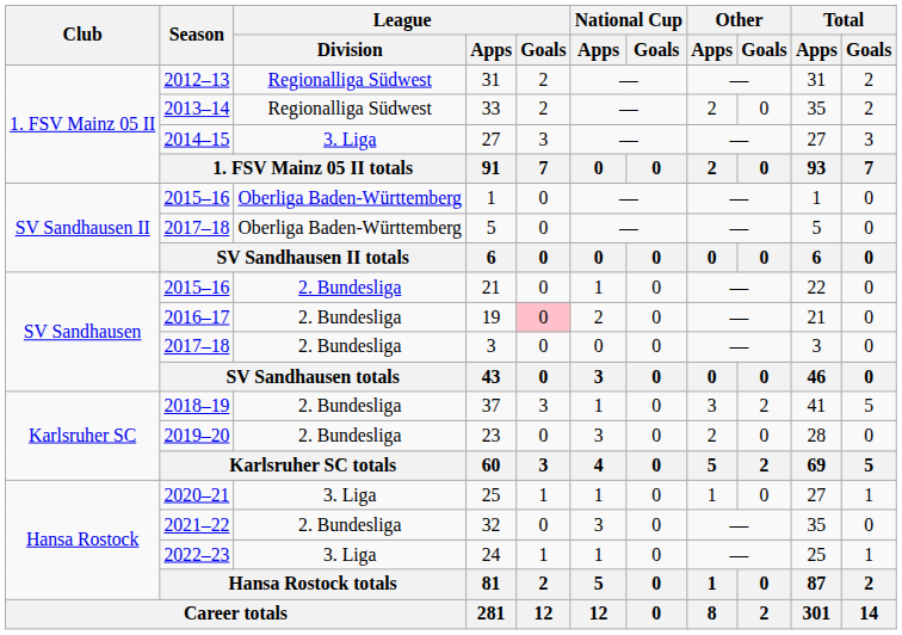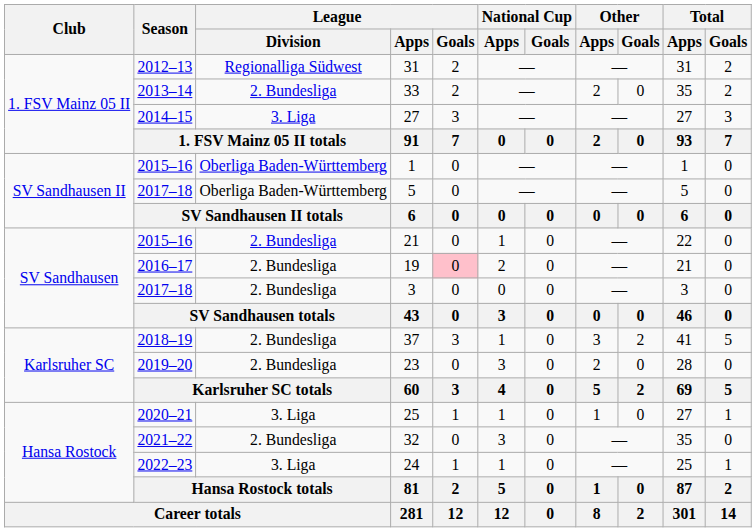33 | League / Division: Regionalliga Südwest -> 2. Bundesliga
